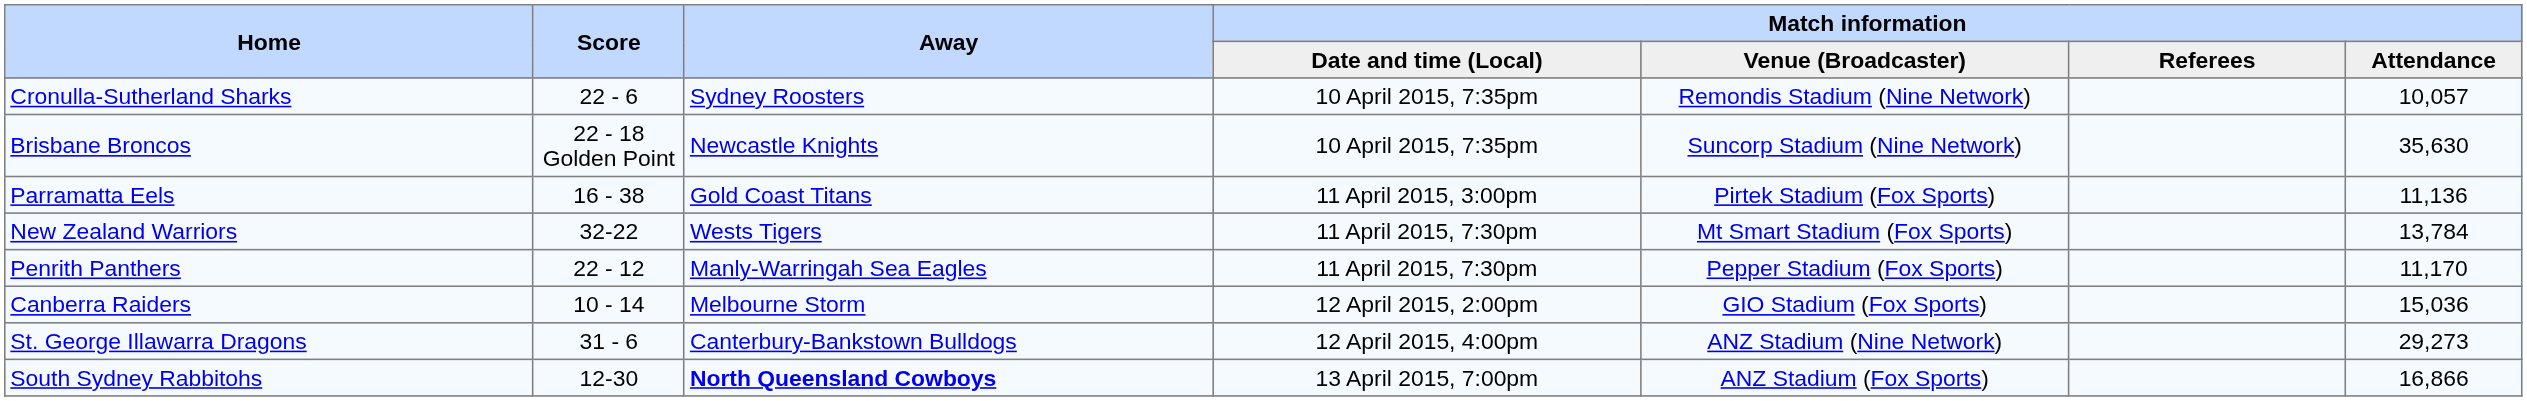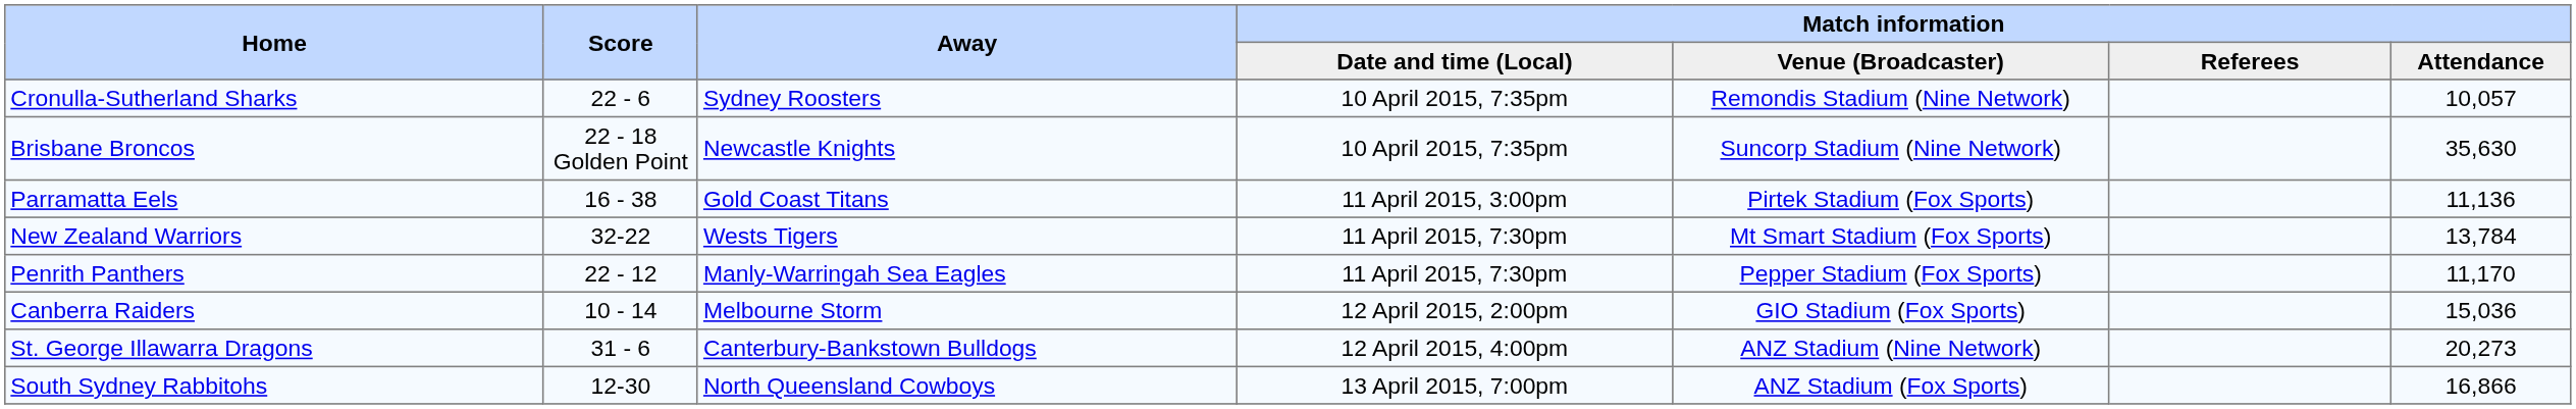St. George Illawarra Dragons | Match information / Attendance: 29,273 -> 20,273
South Sydney Rabbitohs | Away: bold -> normal
